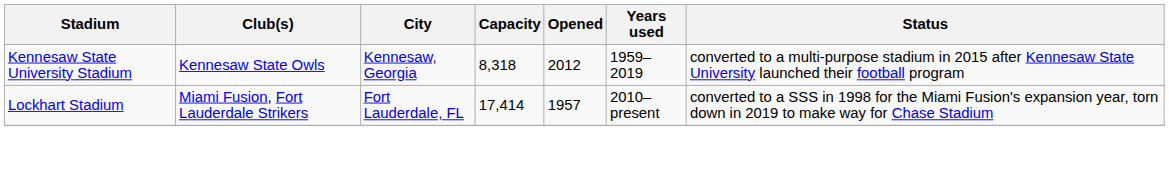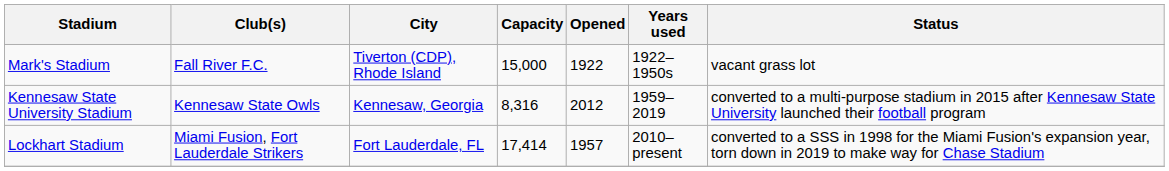+ row: Mark's Stadium | Fall River F.C. | Tiverton (CDP), Rhode Island | 15,000 | 1922 | 1922–1950s | vacant grass lot
Kennesaw State University Stadium | Capacity: 8,318 -> 8,316
